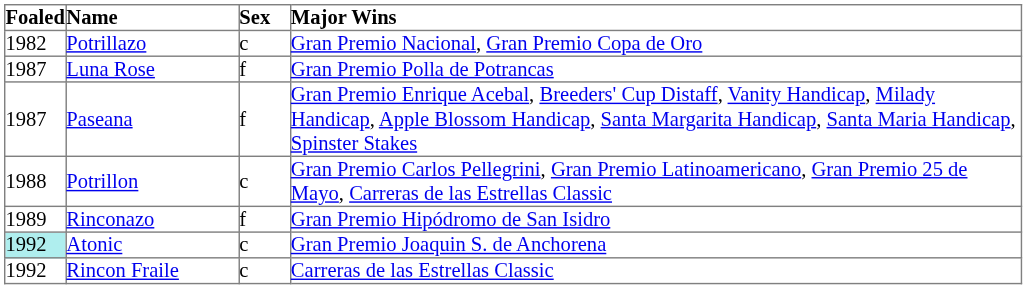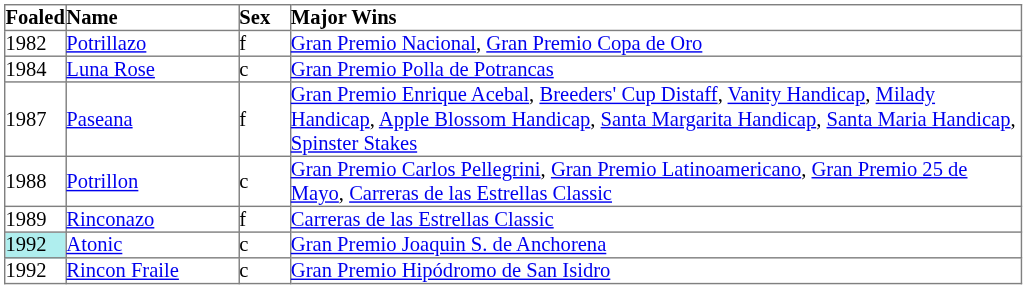Potrillazo | Sex: c -> f
Luna Rose | Foaled: 1987 -> 1984
Luna Rose | Sex: f -> c
Rinconazo | Major Wins: Gran Premio Hipódromo de San Isidro -> Carreras de las Estrellas Classic
Rincon Fraile | Major Wins: Carreras de las Estrellas Classic -> Gran Premio Hipódromo de San Isidro
